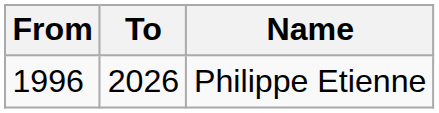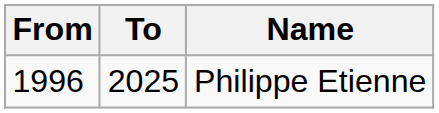Philippe Etienne | To: 2026 -> 2025
